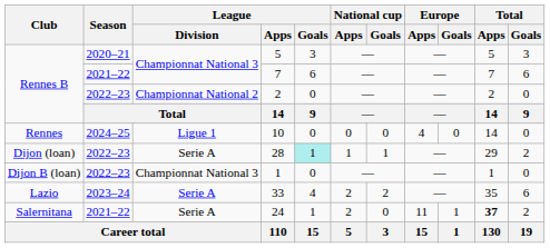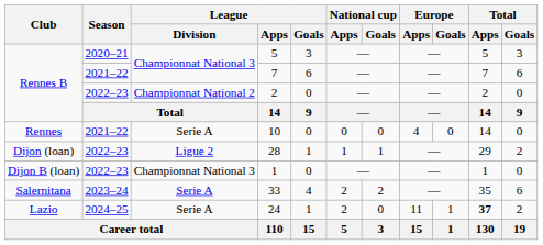10 | Season: 2024–25 -> 2021–22
10 | League / Division: Ligue 1 -> Serie A
28 | League / Division: Serie A -> Ligue 2
28 | League / Goals: paleturquoise background -> no background
33 | Club: Lazio -> Salernitana
24 | Club: Salernitana -> Lazio
24 | Season: 2021–22 -> 2024–25
